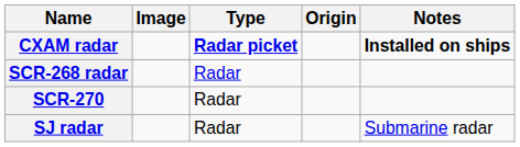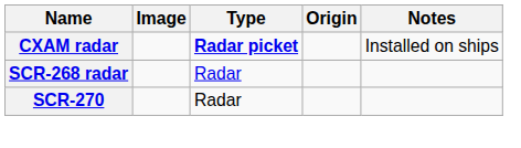CXAM radar | Notes: bold -> normal
- row: SJ radar | Radar | Submarine radar
